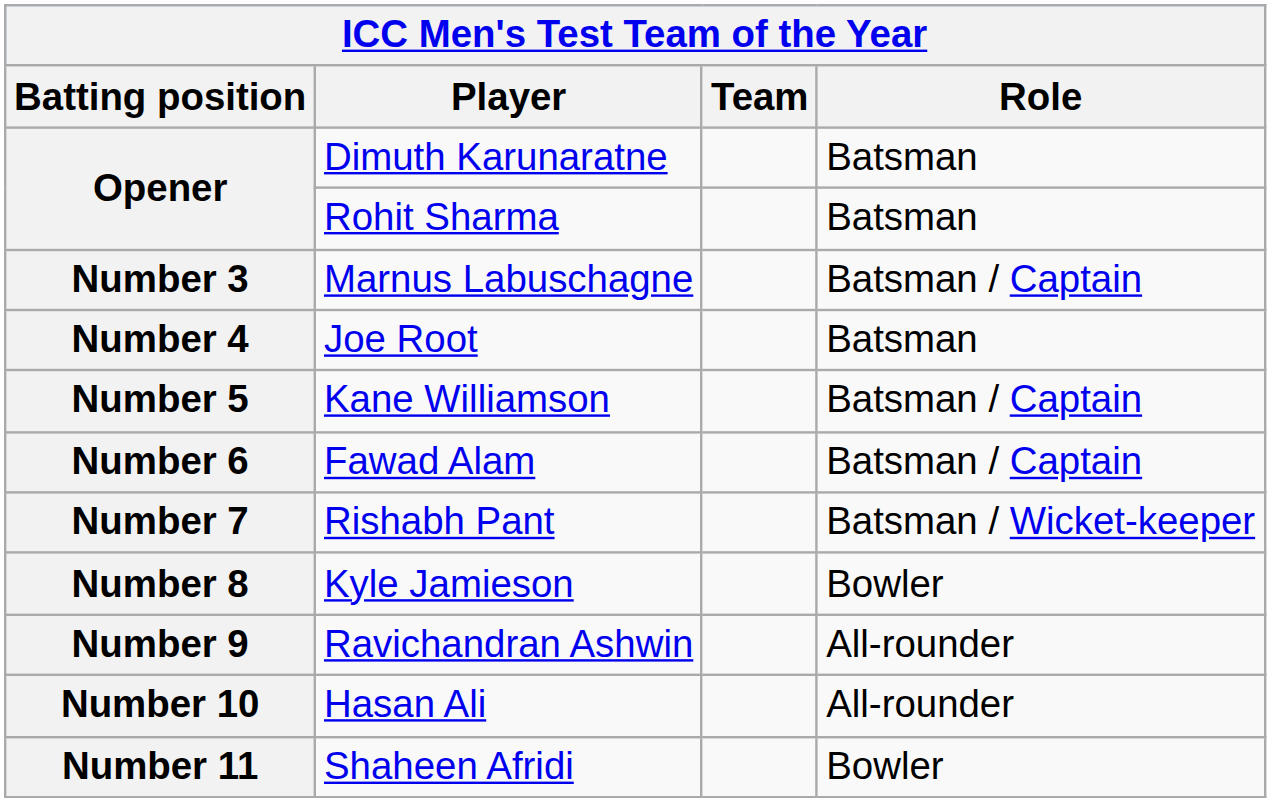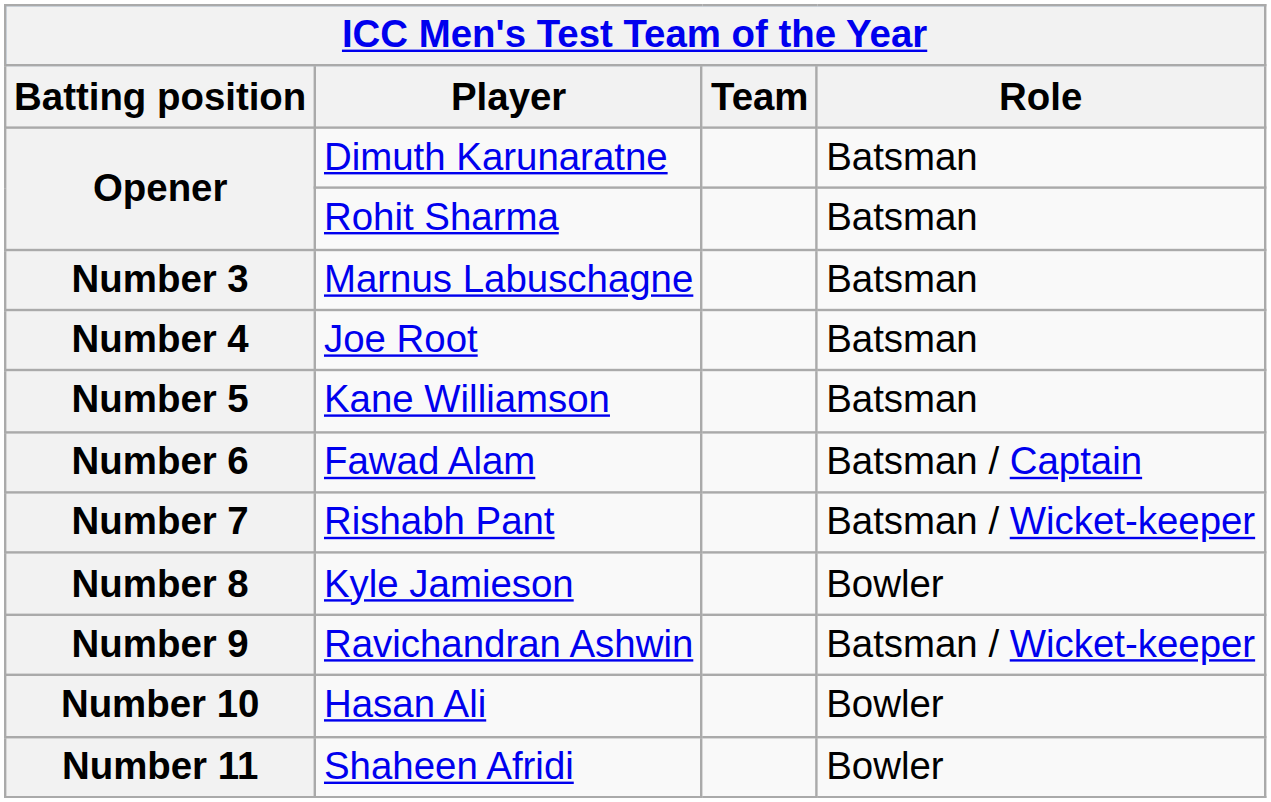Number 3 | Role: Batsman / Captain -> Batsman
Number 5 | Role: Batsman / Captain -> Batsman
Number 9 | Role: All-rounder -> Batsman / Wicket-keeper
Number 10 | Role: All-rounder -> Bowler
